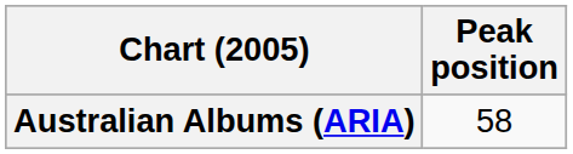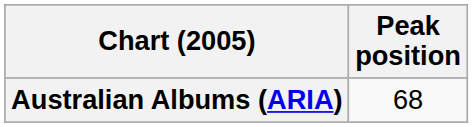Australian Albums (ARIA) | Peak position: 58 -> 68
